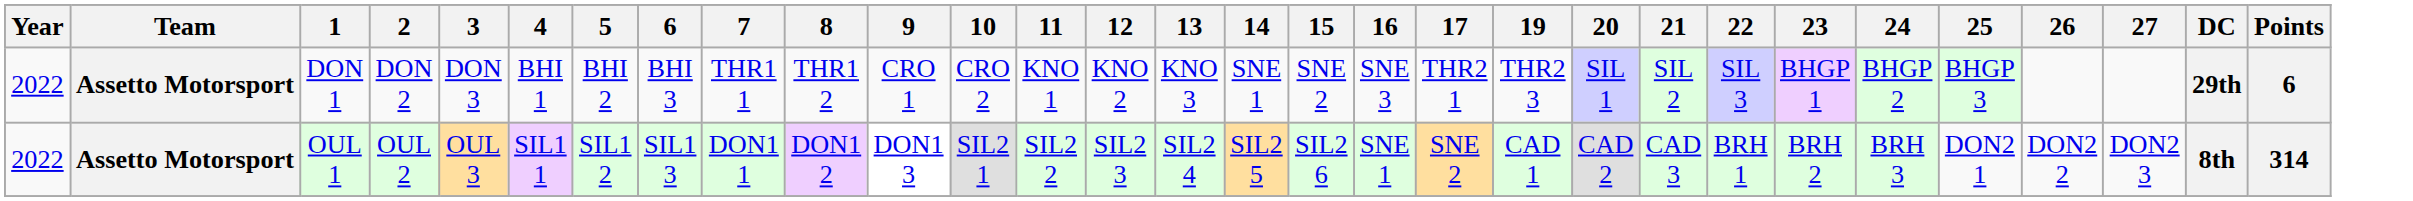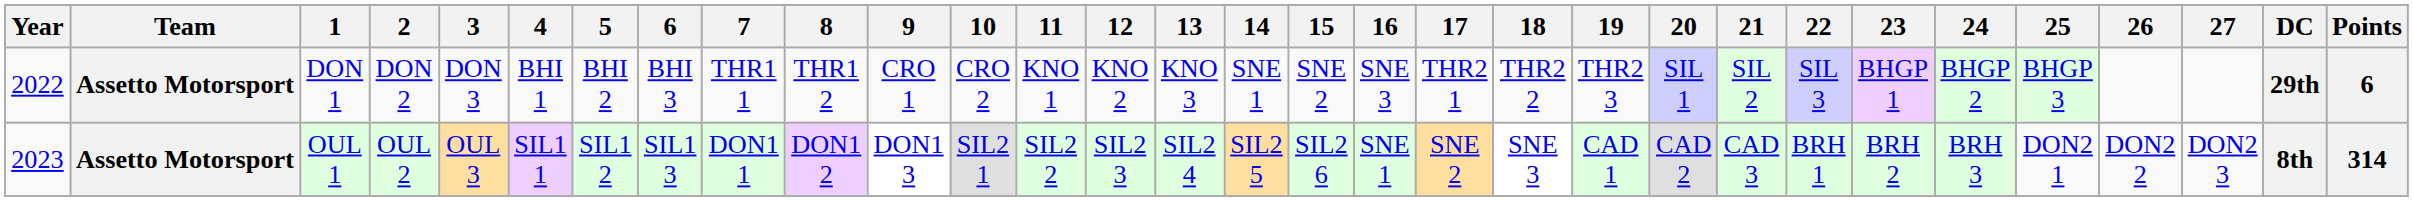+ column: 18 | THR2 2 | SNE 3
OUL 1 | Year: 2022 -> 2023
